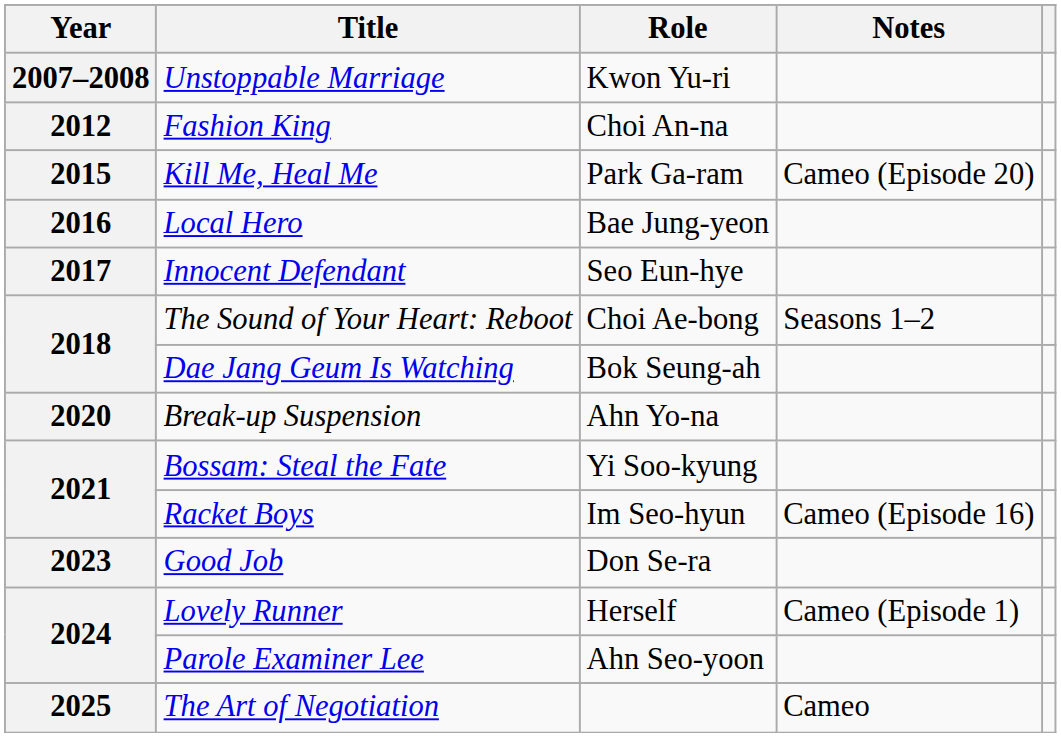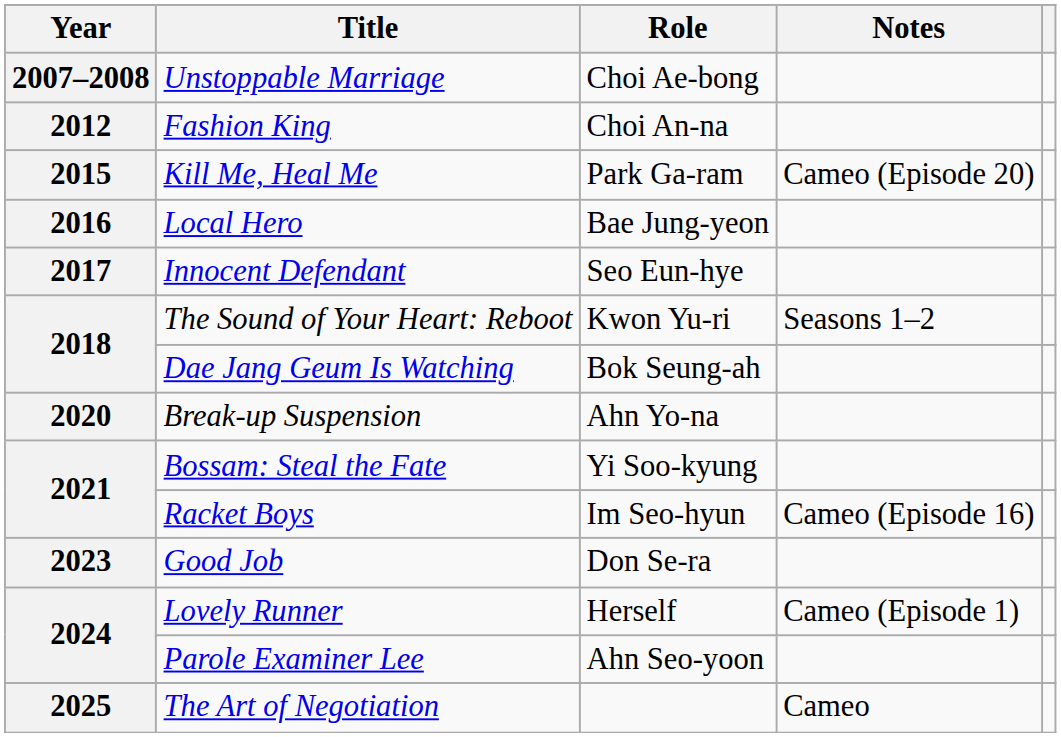Unstoppable Marriage | Role: Kwon Yu-ri -> Choi Ae-bong
The Sound of Your Heart: Reboot | Role: Choi Ae-bong -> Kwon Yu-ri
